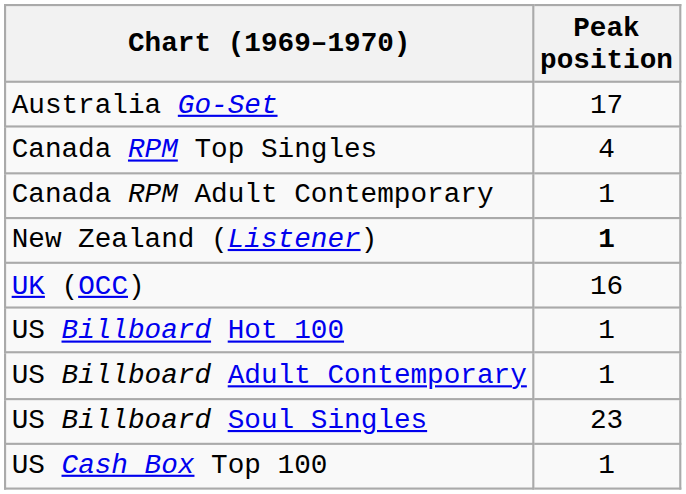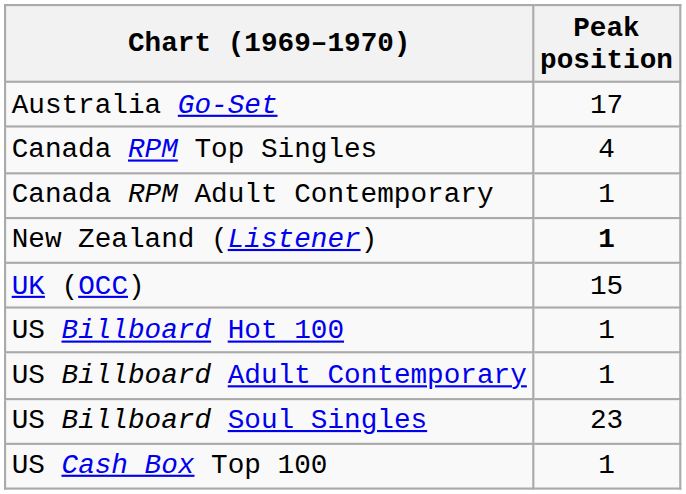UK (OCC) | Peak position: 16 -> 15
